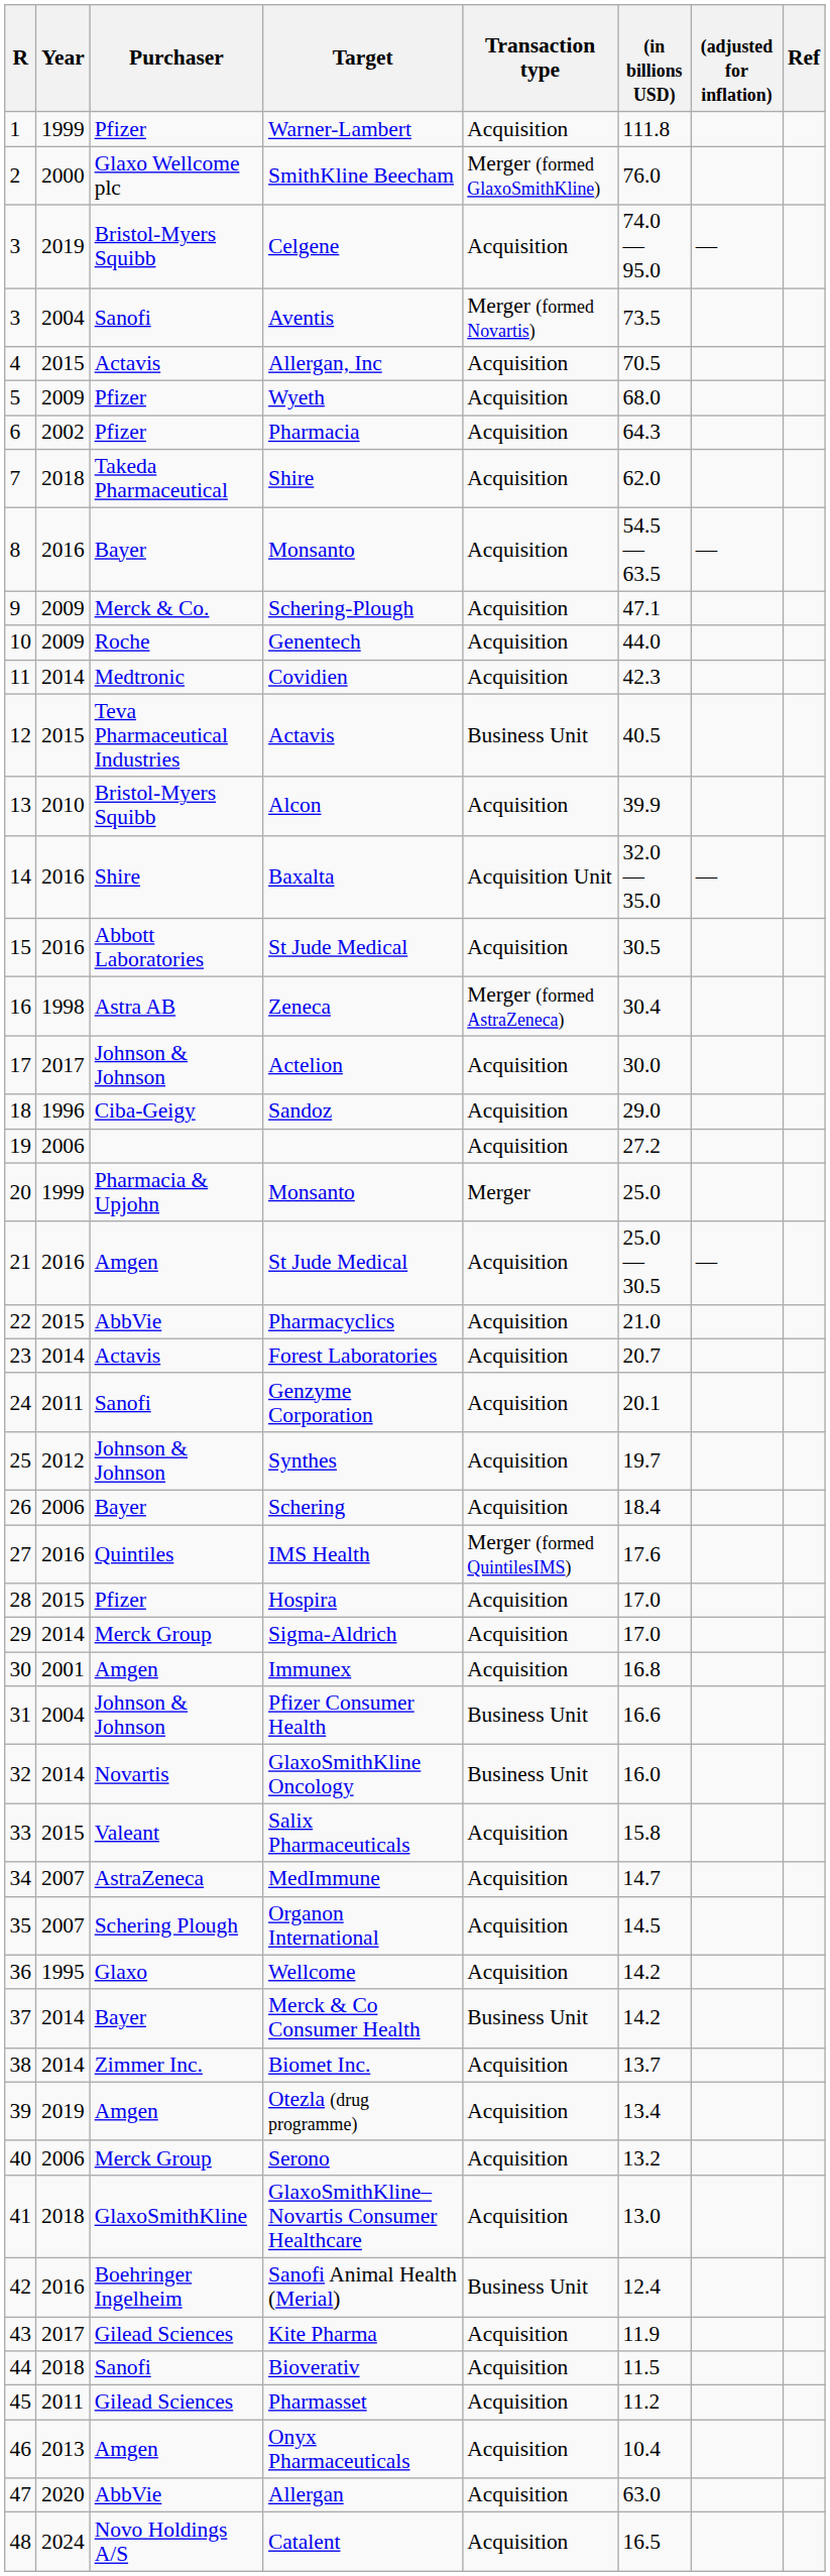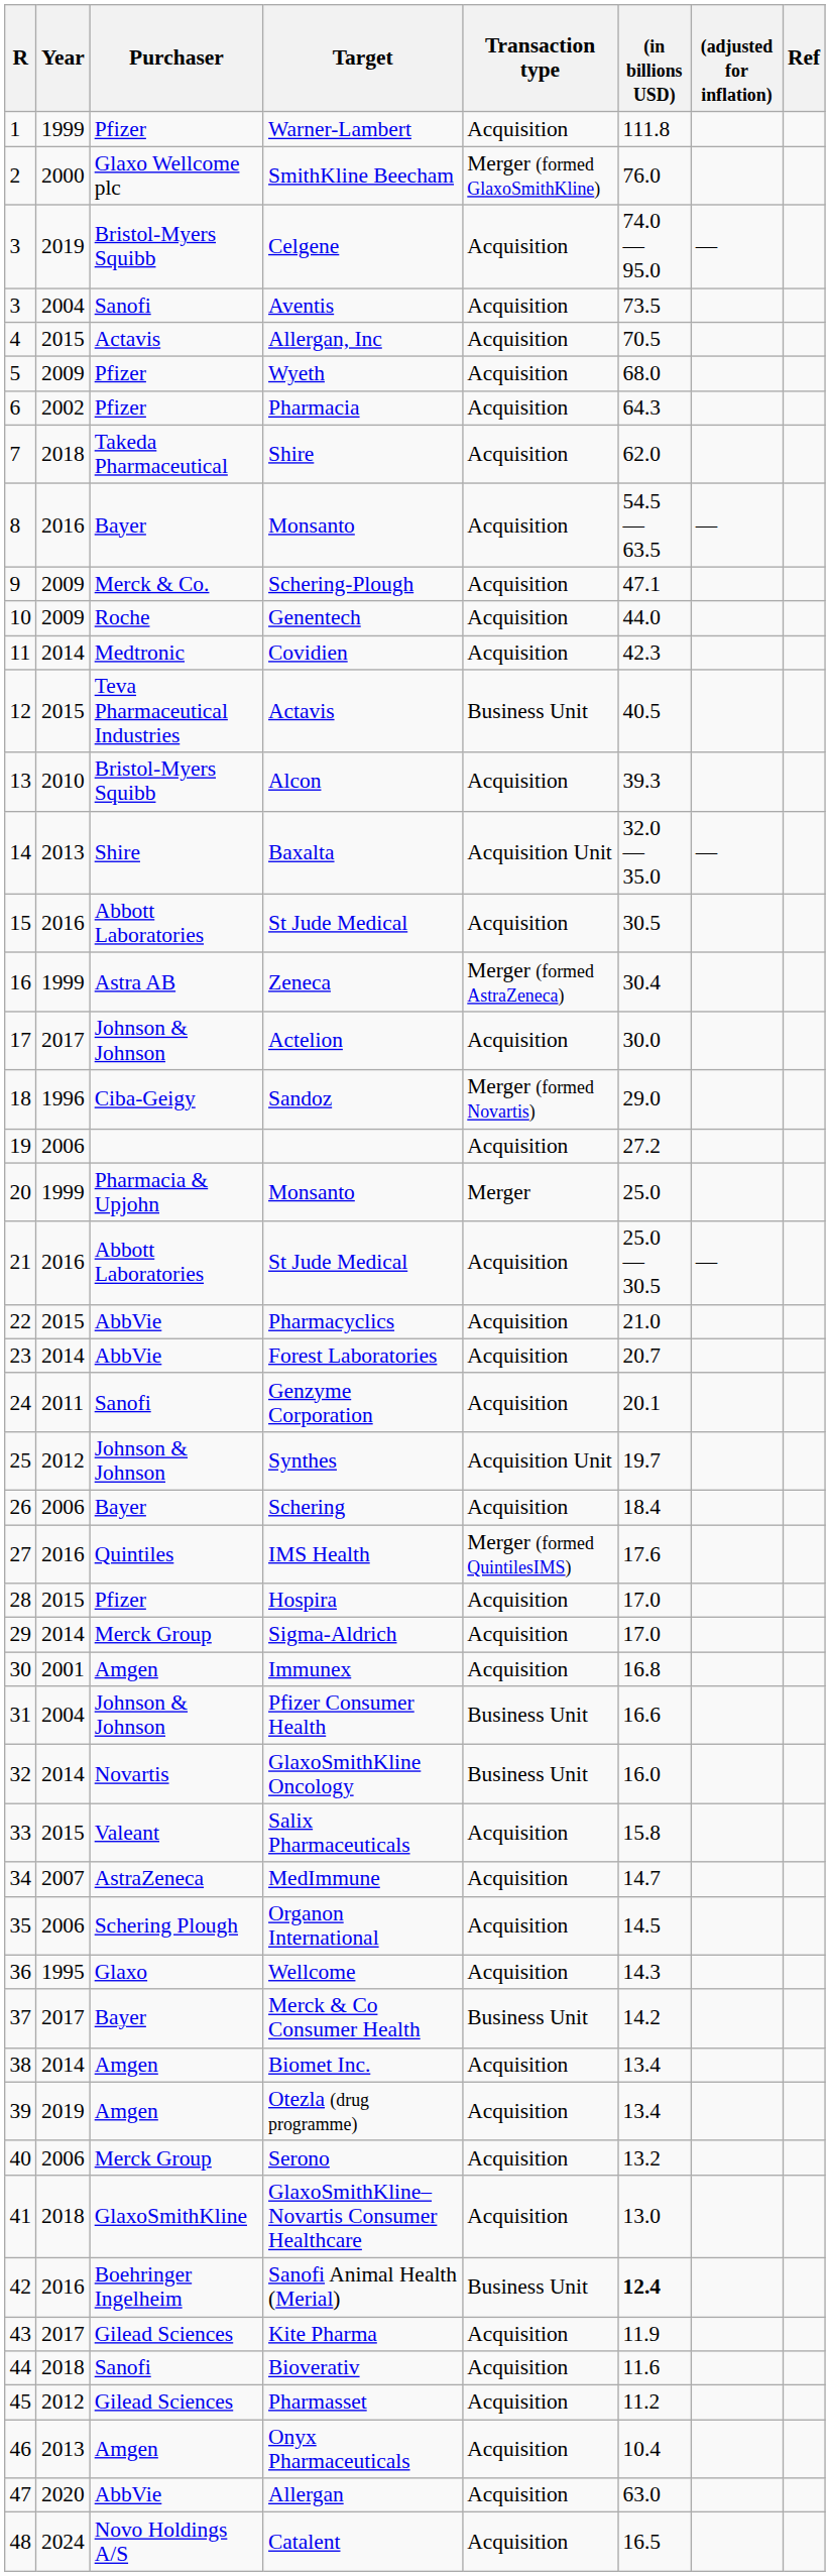Aventis | Transaction type: Merger (formed Novartis) -> Acquisition
Alcon | (in billions USD): 39.9 -> 39.3
Baxalta | Year: 2016 -> 2013
Zeneca | Year: 1998 -> 1999
Sandoz | Transaction type: Acquisition -> Merger (formed Novartis)
21 / St Jude Medical | Purchaser: Amgen -> Abbott Laboratories
Forest Laboratories | Purchaser: Actavis -> AbbVie
Synthes | Transaction type: Acquisition -> Acquisition Unit
Organon International | Year: 2007 -> 2006
Wellcome | (in billions USD): 14.2 -> 14.3
Merck & Co Consumer Health | Year: 2014 -> 2017
Biomet Inc. | Purchaser: Zimmer Inc. -> Amgen
Biomet Inc. | (in billions USD): 13.7 -> 13.4
Sanofi Animal Health (Merial) | (in billions USD): normal -> bold
Bioverativ | (in billions USD): 11.5 -> 11.6
Pharmasset | Year: 2011 -> 2012
